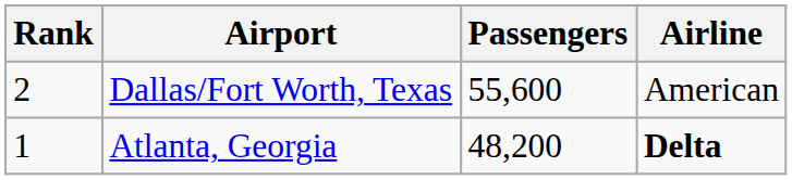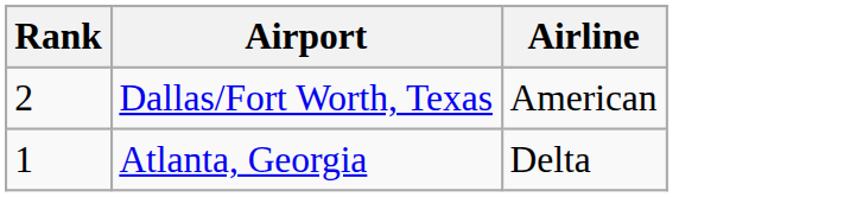- column: Passengers | 55,600 | 48,200
Atlanta, Georgia | Airline: bold -> normal
